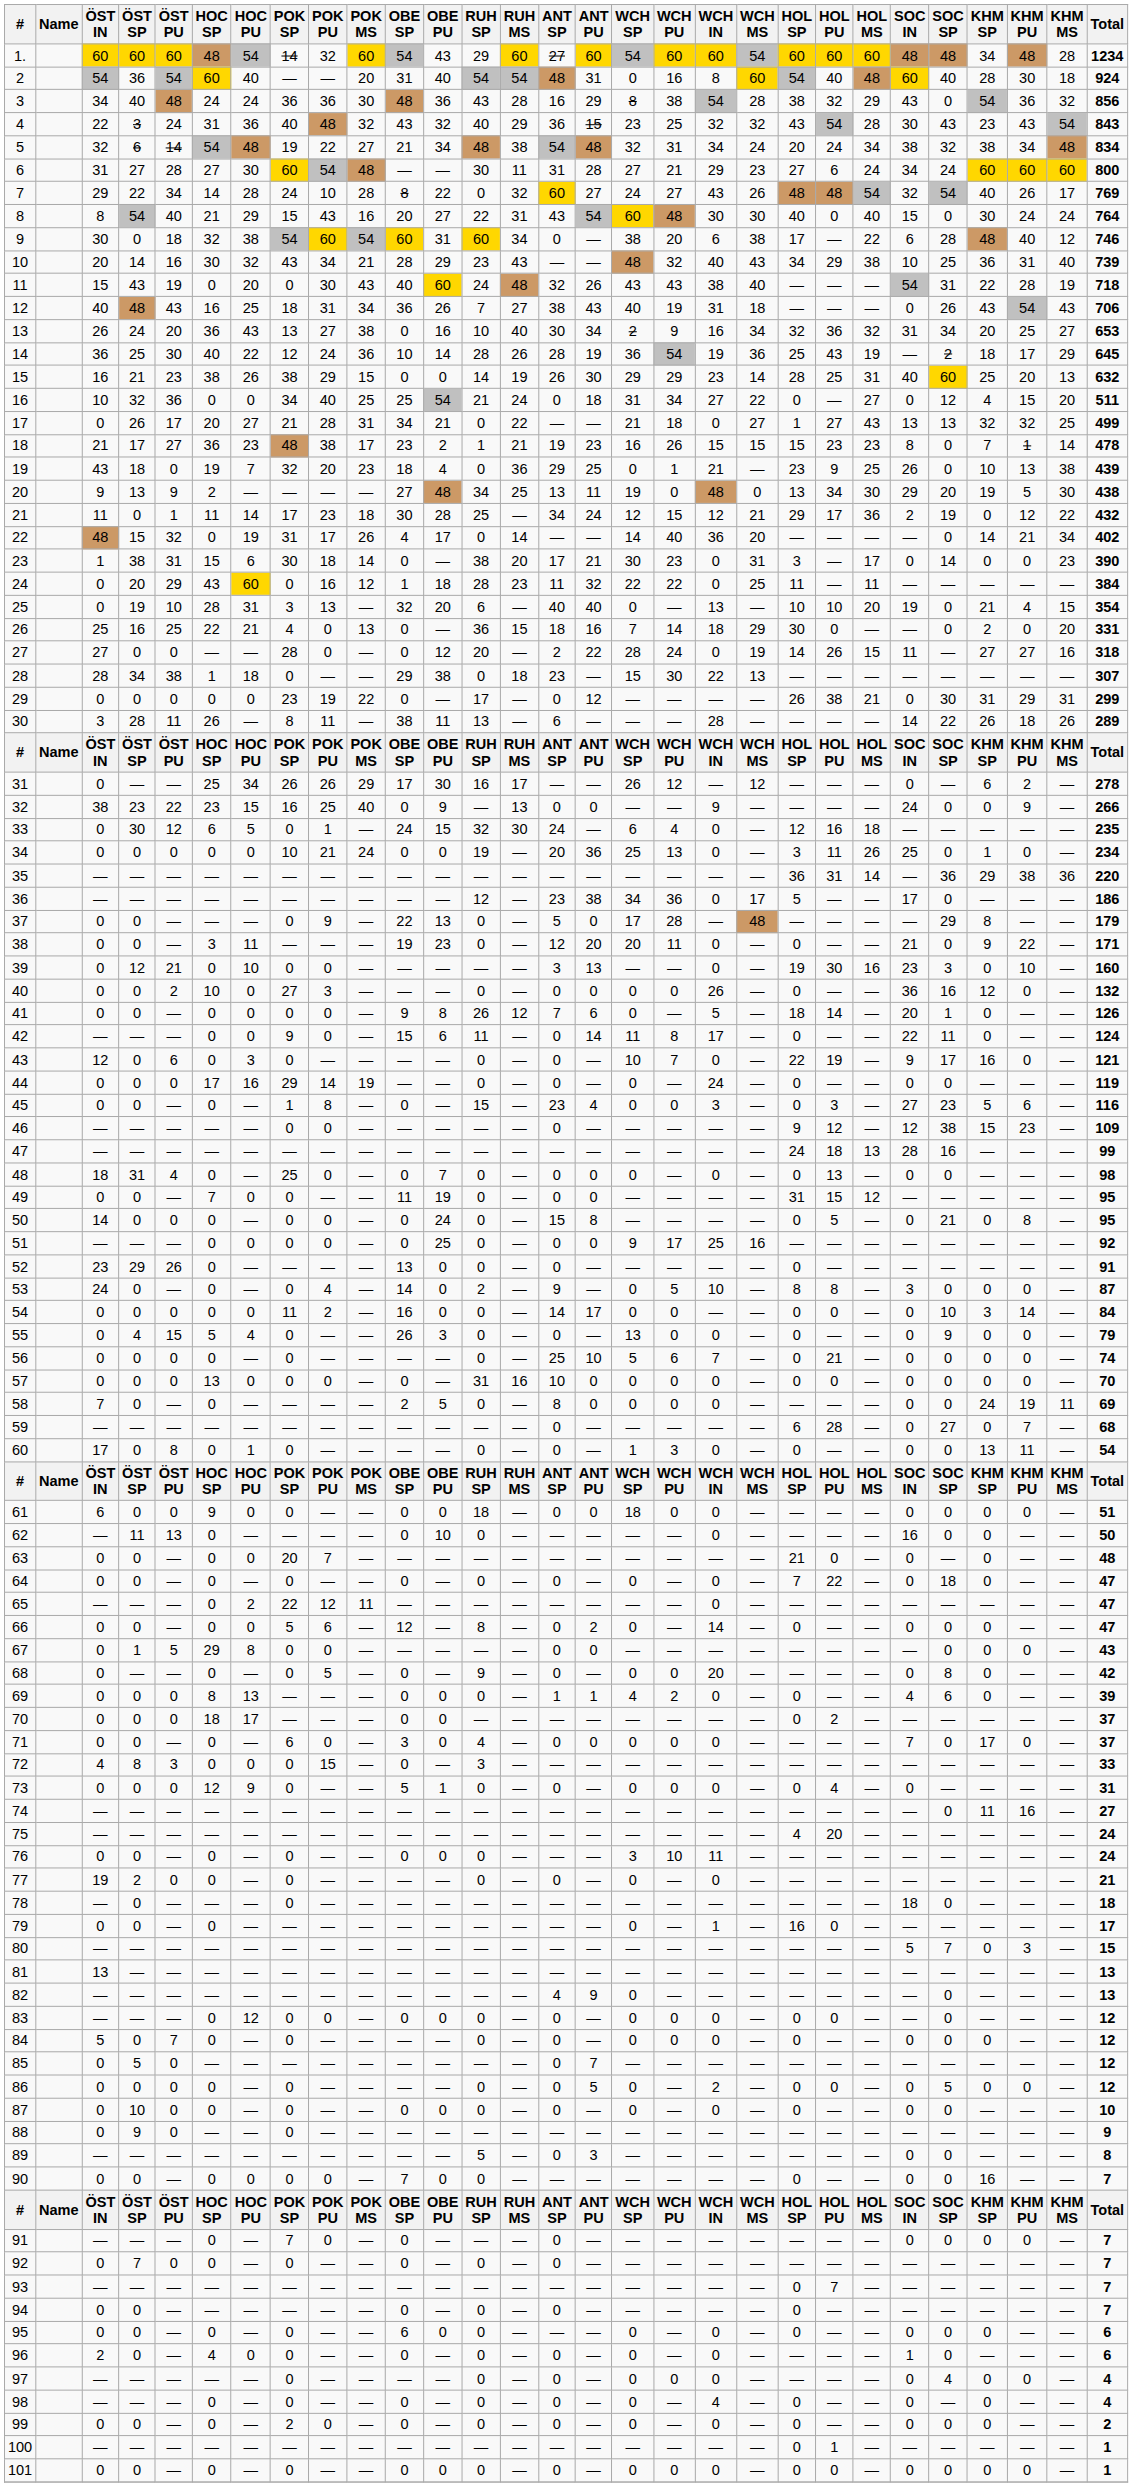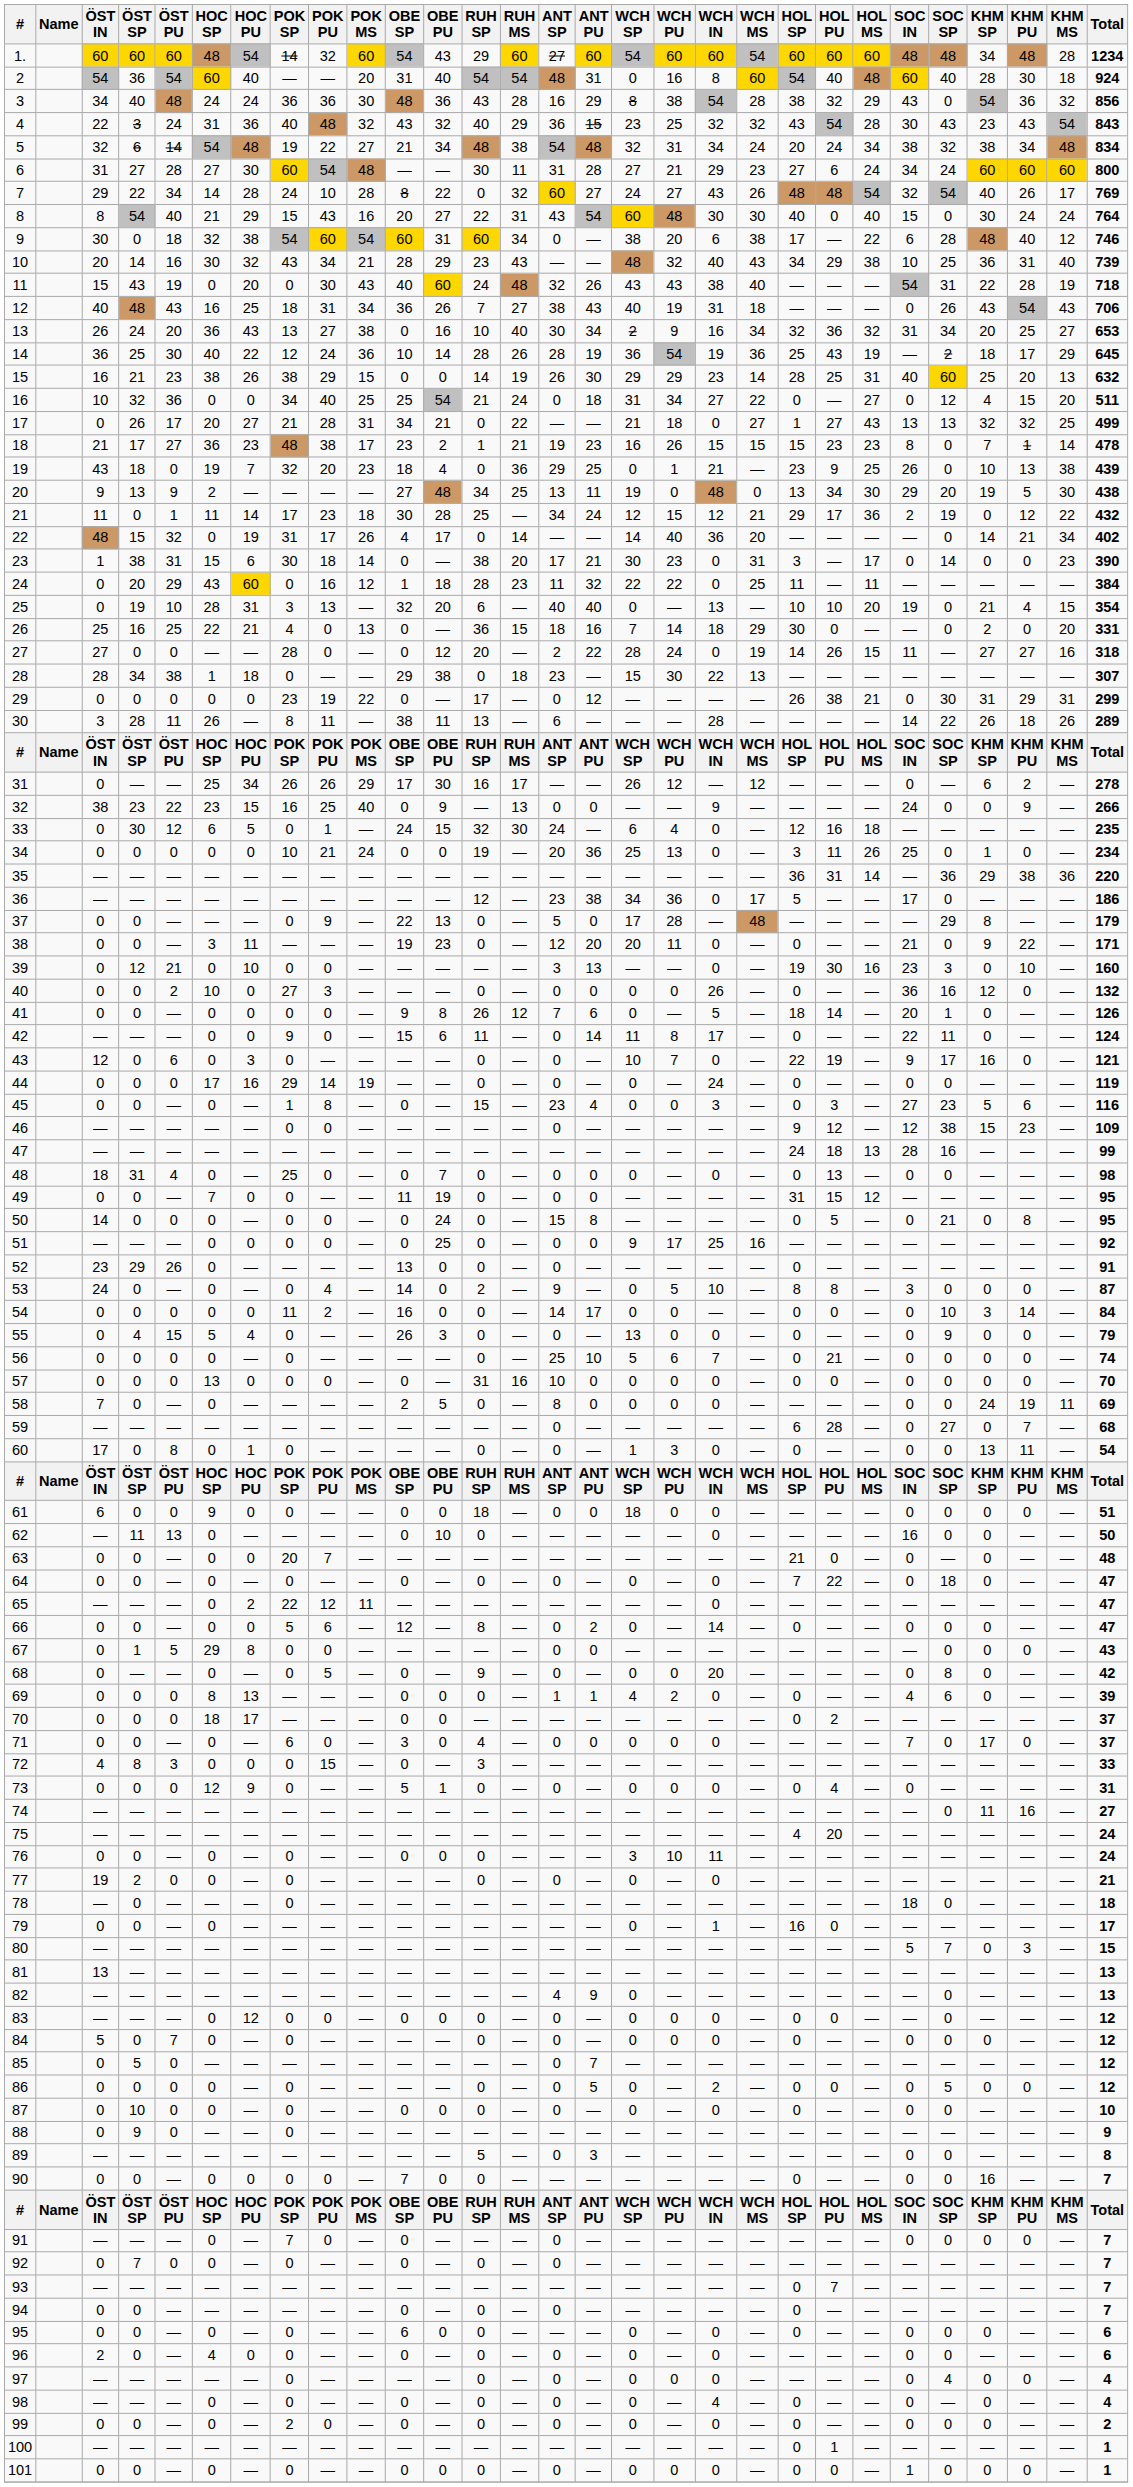96 | SOC IN: 1 -> 0
101 | SOC IN: 0 -> 1
